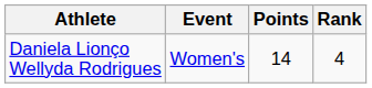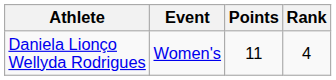Daniela Lionço Wellyda Rodrigues | Points: 14 -> 11
